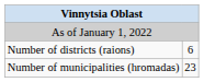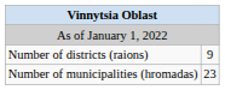Number of districts (raions) | column 2: 6 -> 9
